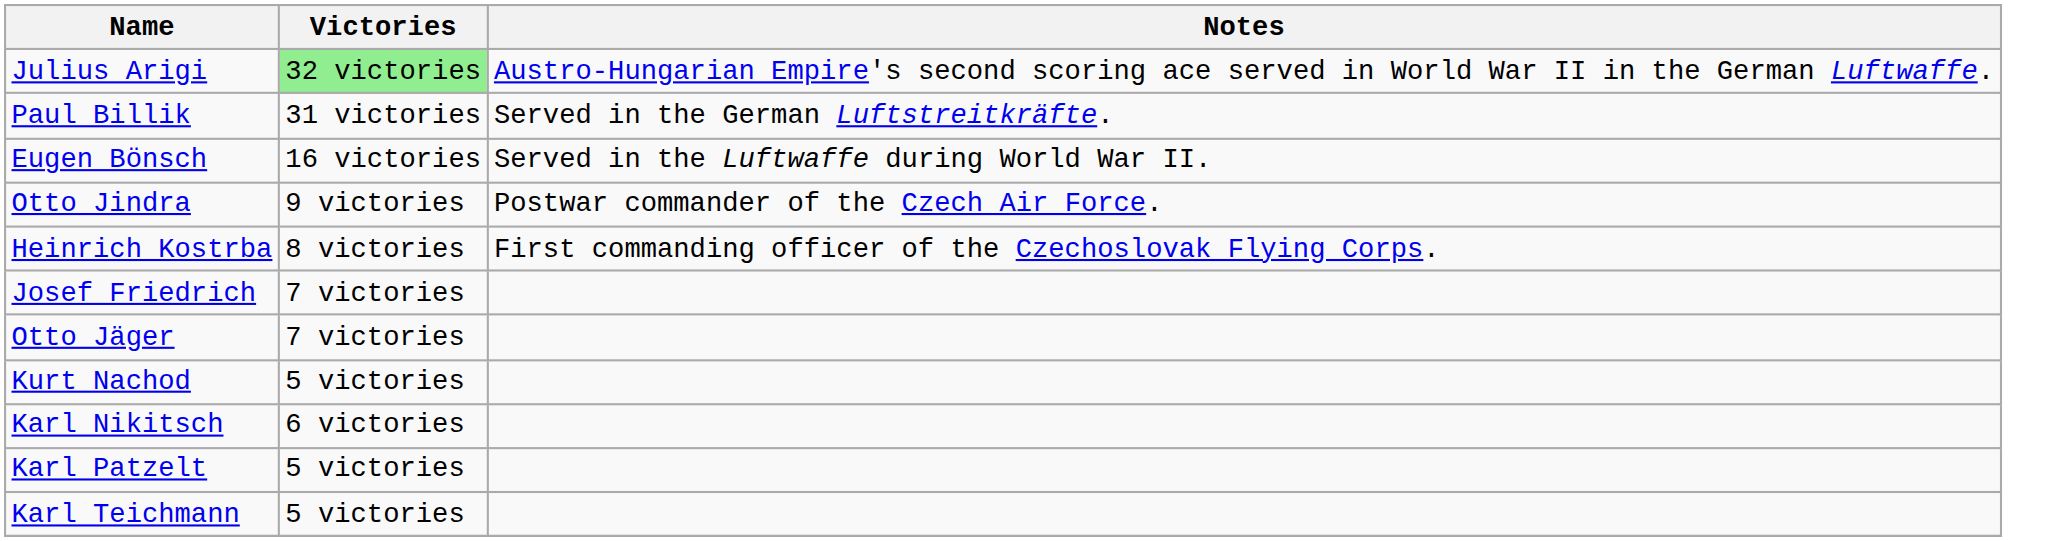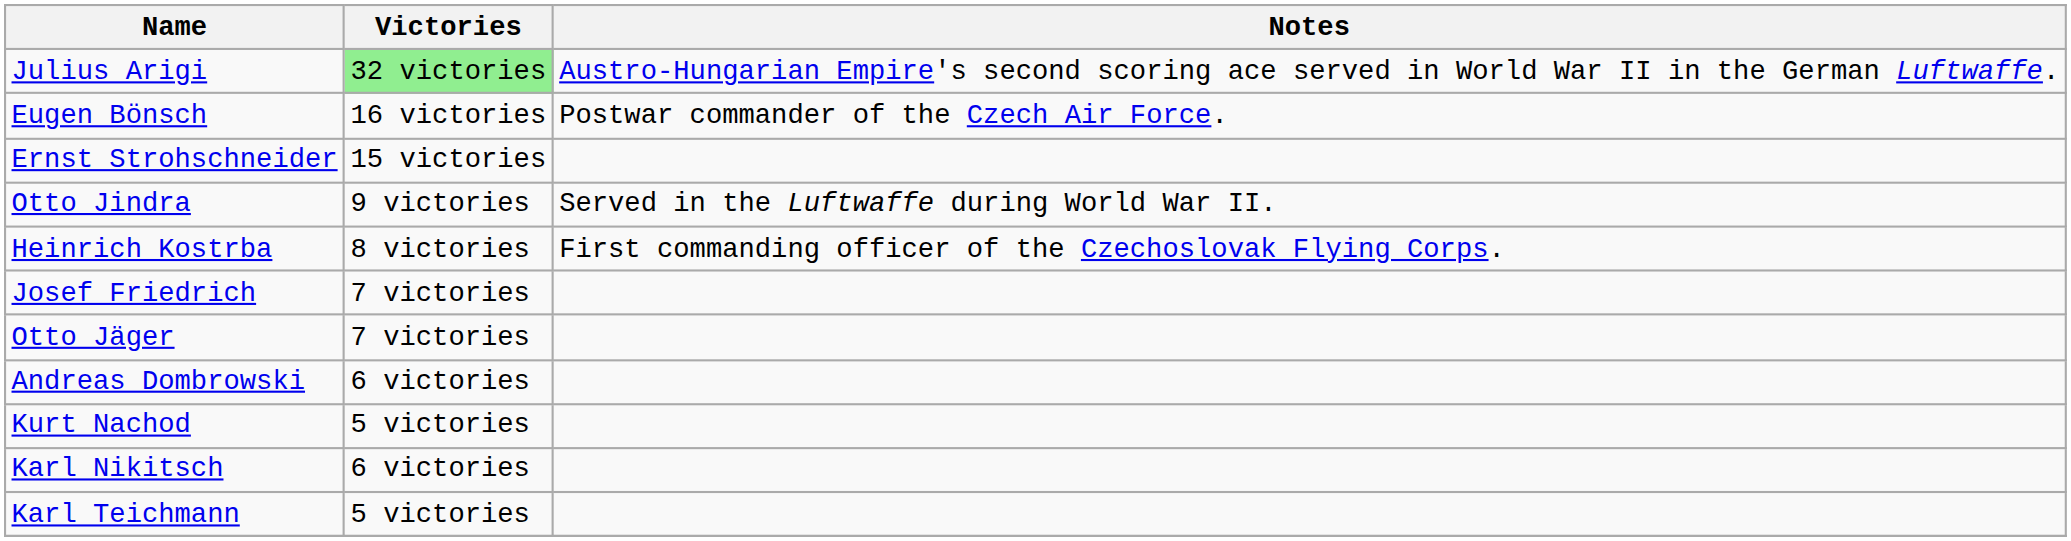- row: Paul Billik | 31 victories | Served in the German Luftstreitkräfte.
Eugen Bönsch | Notes: Served in the Luftwaffe during World War II. -> Postwar commander of the Czech Air Force.
+ row: Ernst Strohschneider | 15 victories
Otto Jindra | Notes: Postwar commander of the Czech Air Force. -> Served in the Luftwaffe during World War II.
+ row: Andreas Dombrowski | 6 victories
- row: Karl Patzelt | 5 victories
